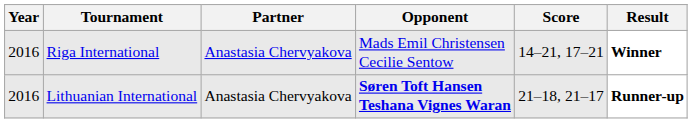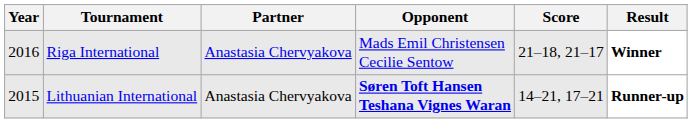Riga International | Score: 14–21, 17–21 -> 21–18, 21–17
Lithuanian International | Year: 2016 -> 2015
Lithuanian International | Score: 21–18, 21–17 -> 14–21, 17–21
